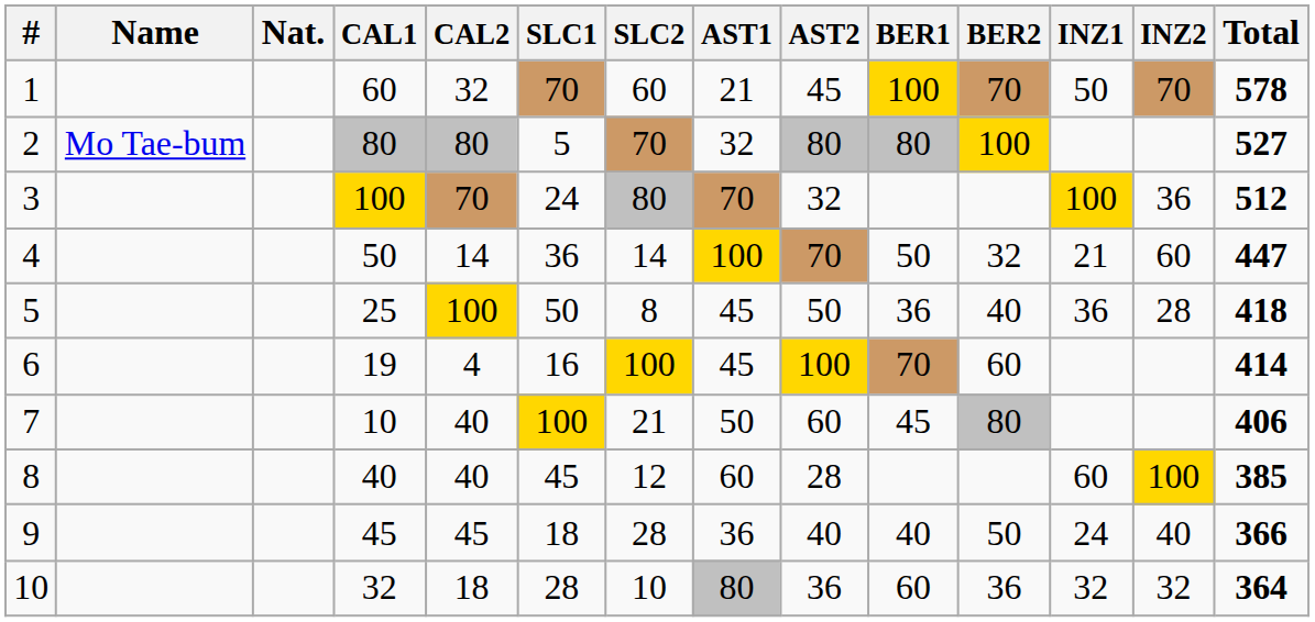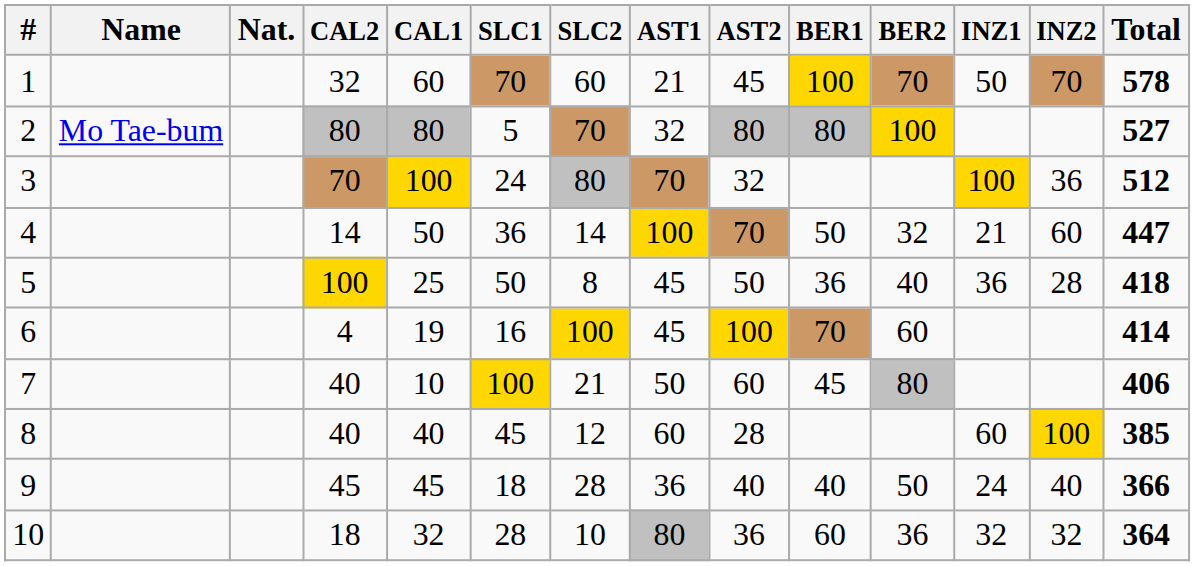columns swapped: CAL1 <-> CAL2
